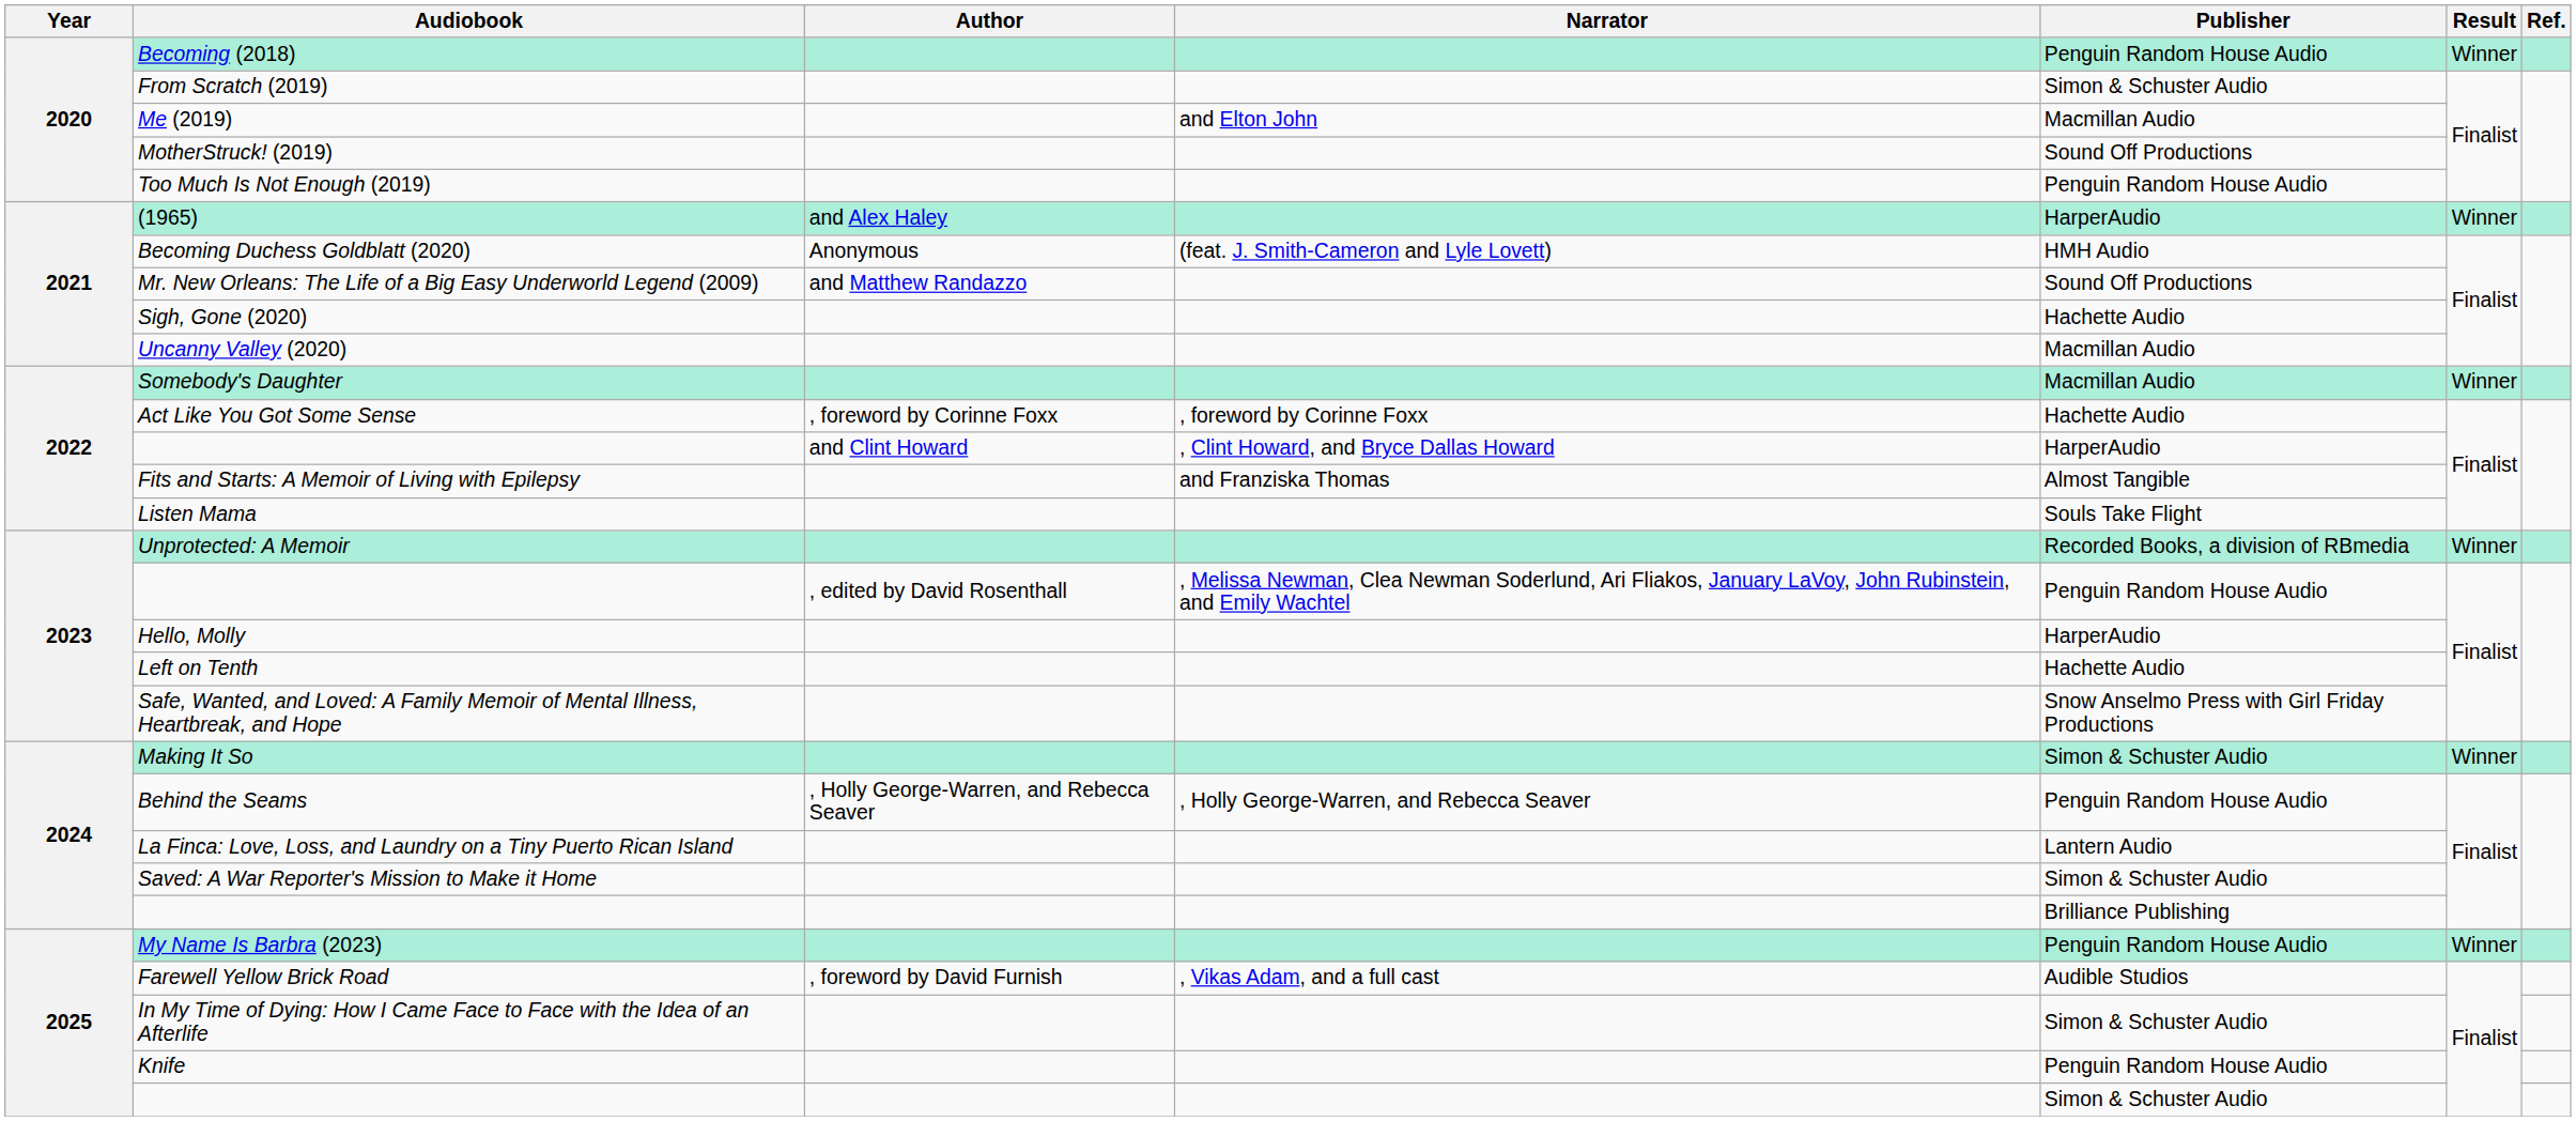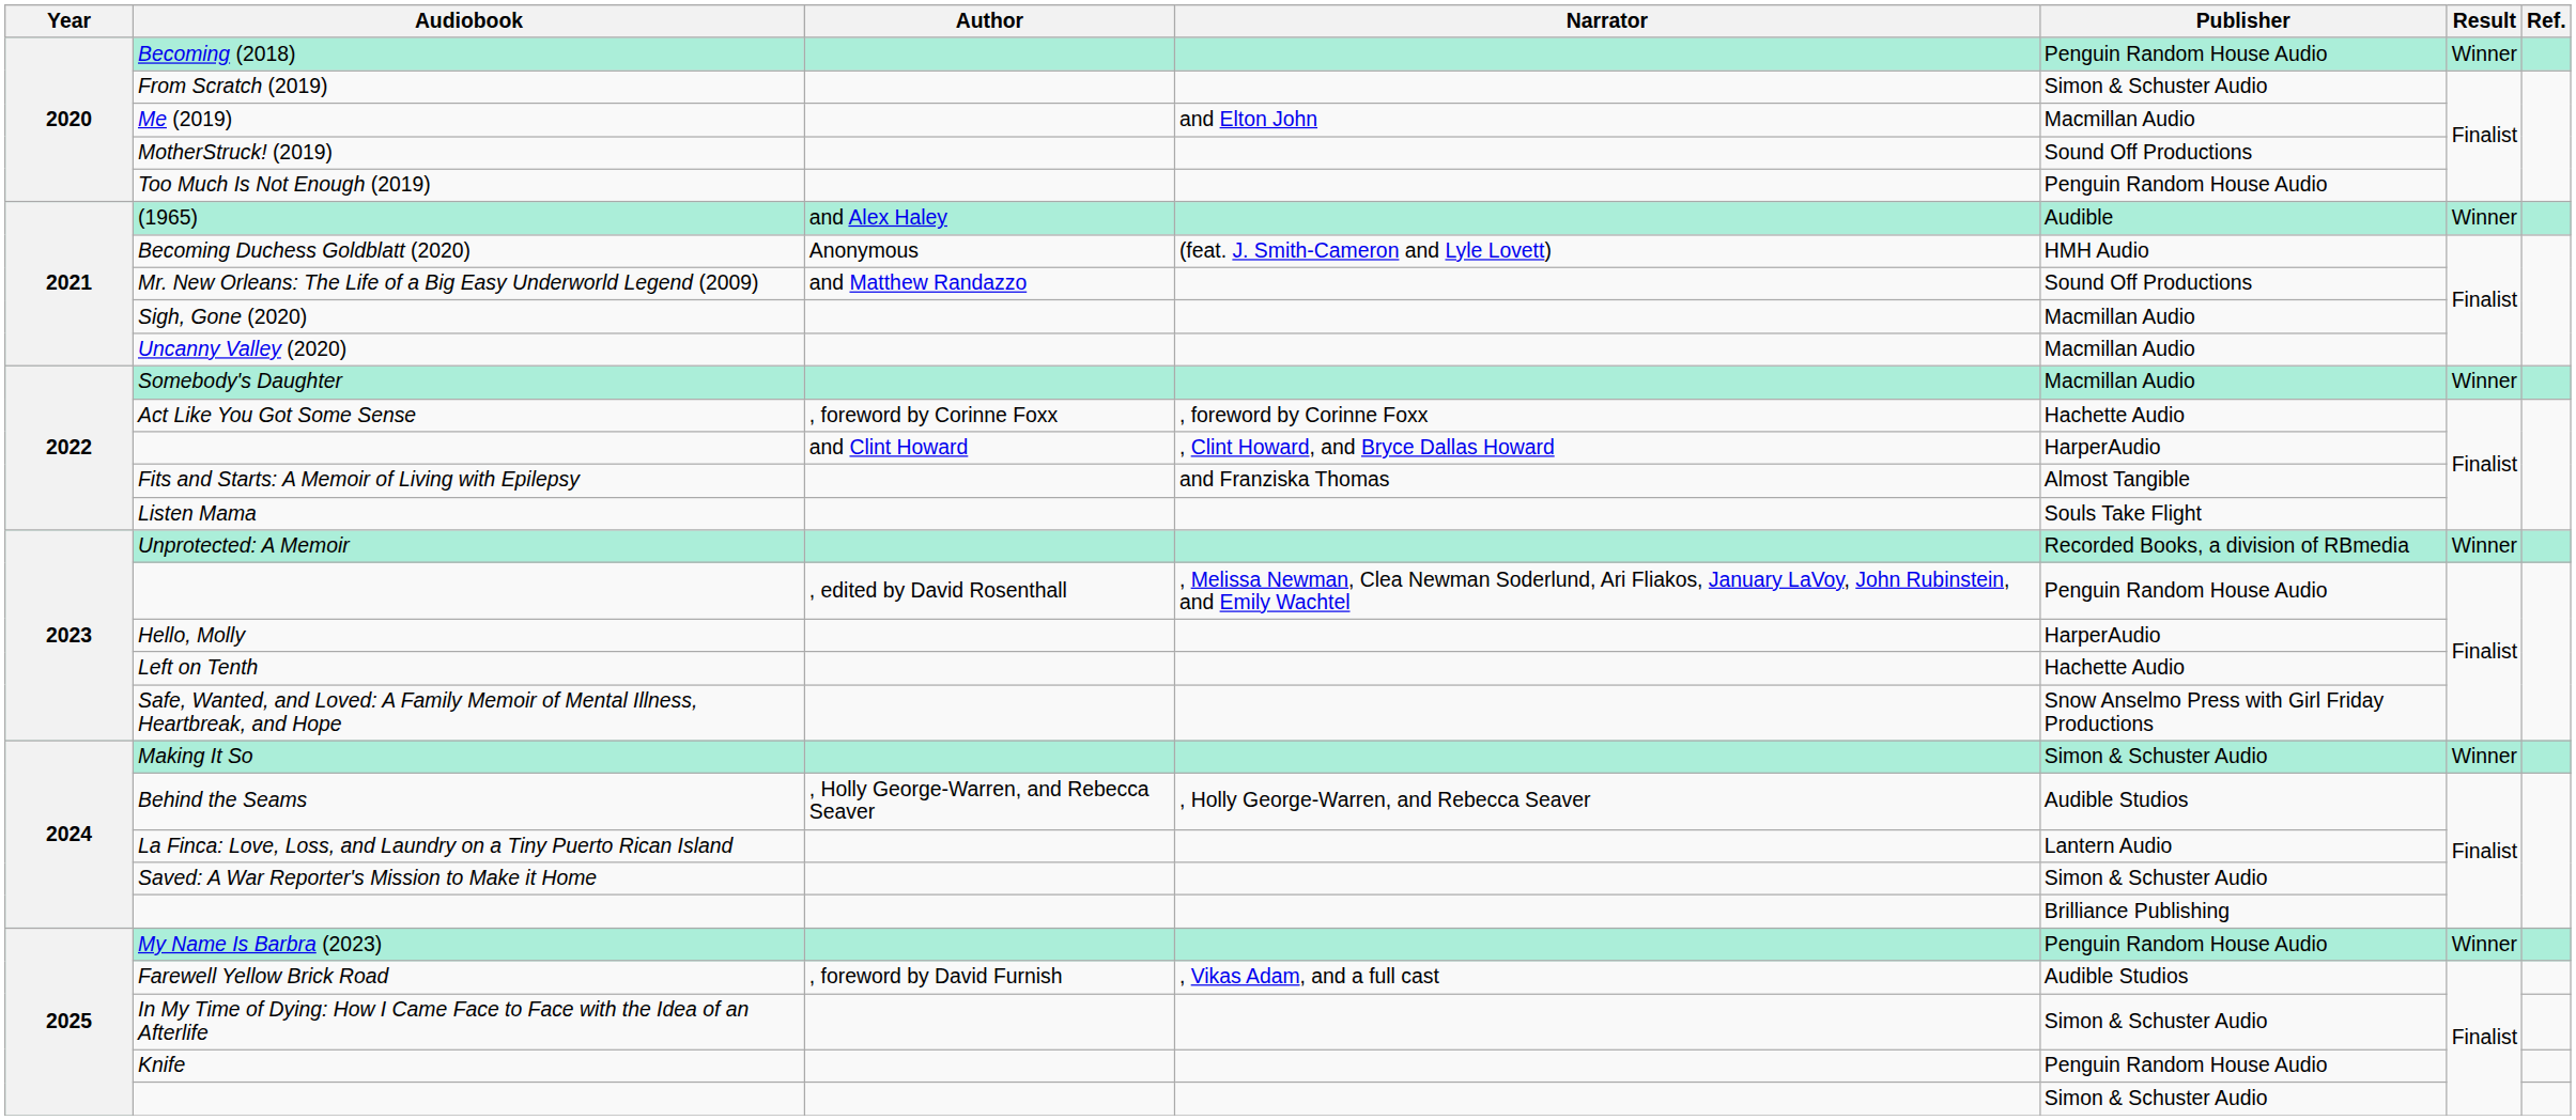(1965) | Publisher: HarperAudio -> Audible
Sigh, Gone (2020) | Publisher: Hachette Audio -> Macmillan Audio
Behind the Seams | Publisher: Penguin Random House Audio -> Audible Studios
